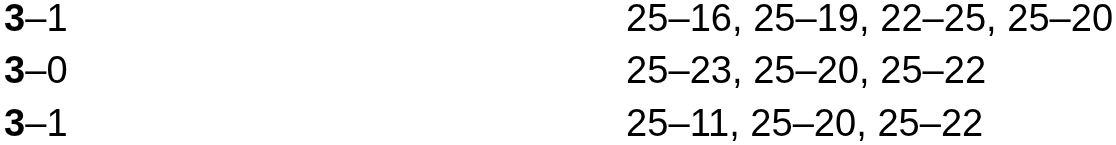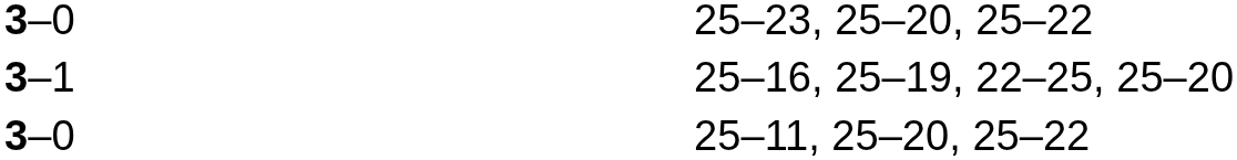rows swapped: 25–23, 25–20, 25–22 <-> 25–16, 25–19, 22–25, 25–20
25–11, 25–20, 25–22 | column 2: 3–1 -> 3–0
